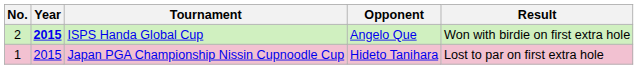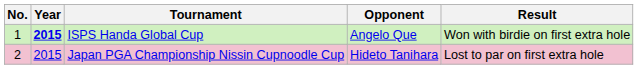ISPS Handa Global Cup | No.: 2 -> 1
Japan PGA Championship Nissin Cupnoodle Cup | No.: 1 -> 2
